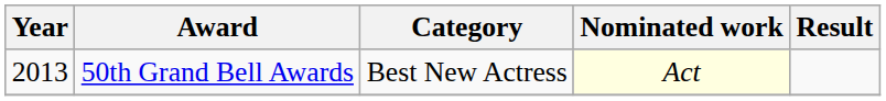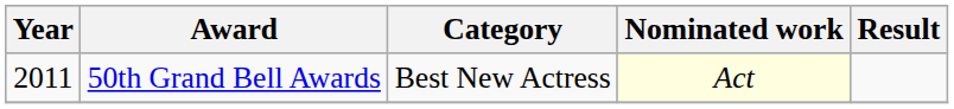50th Grand Bell Awards | Year: 2013 -> 2011
